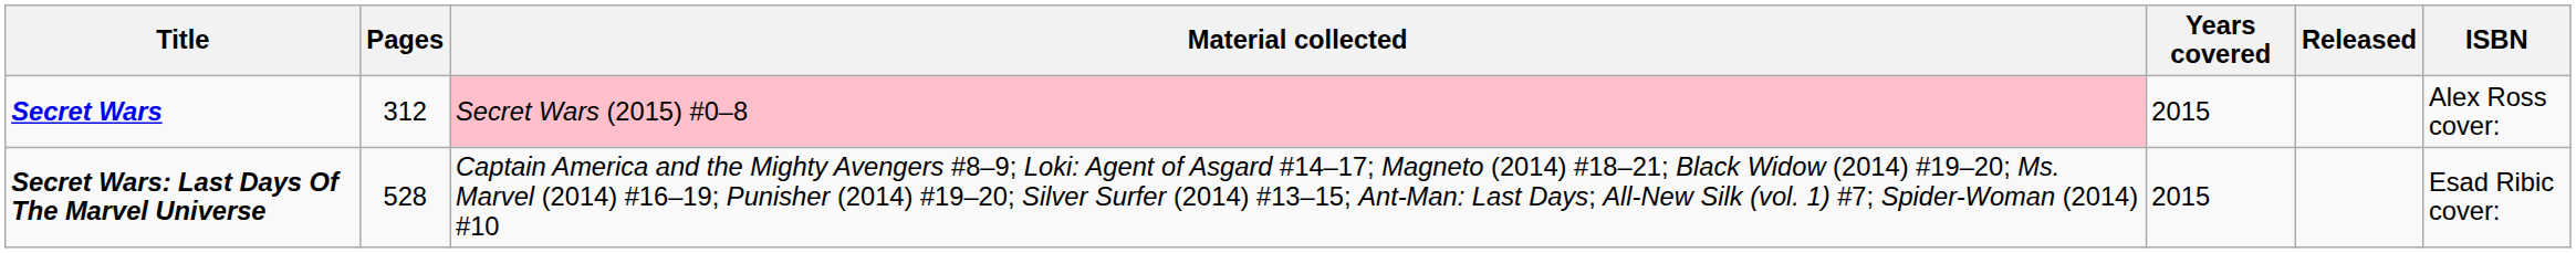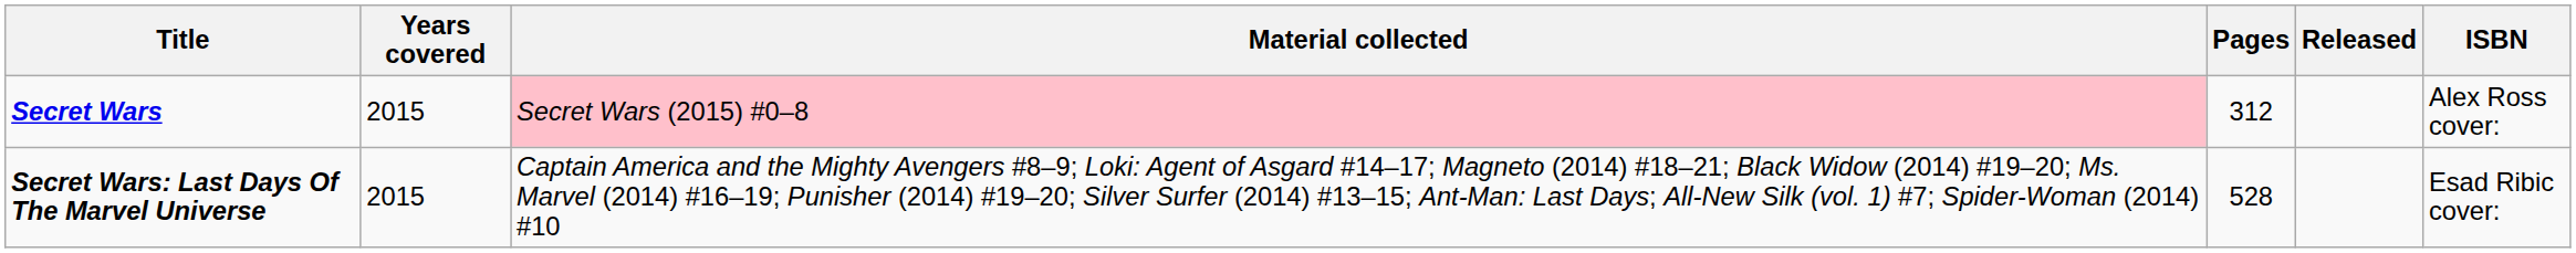columns swapped: Years covered <-> Pages
